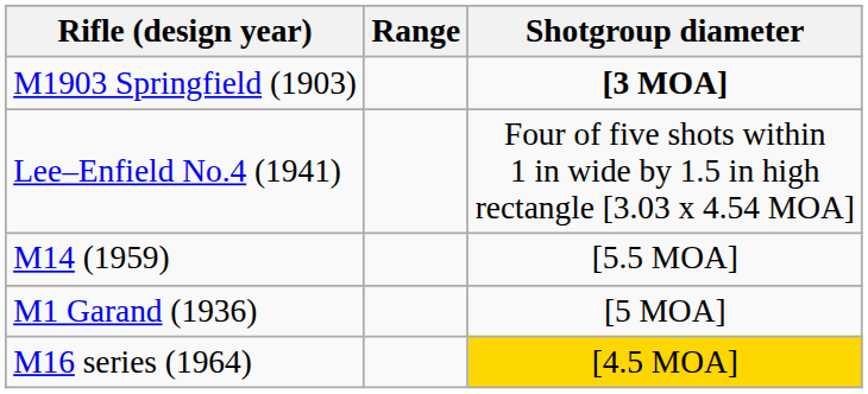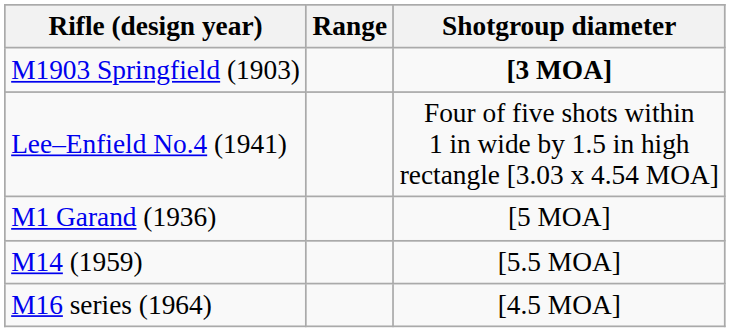rows swapped: M1 Garand (1936) <-> M14 (1959)
M16 series (1964) | Shotgroup diameter: gold background -> no background
